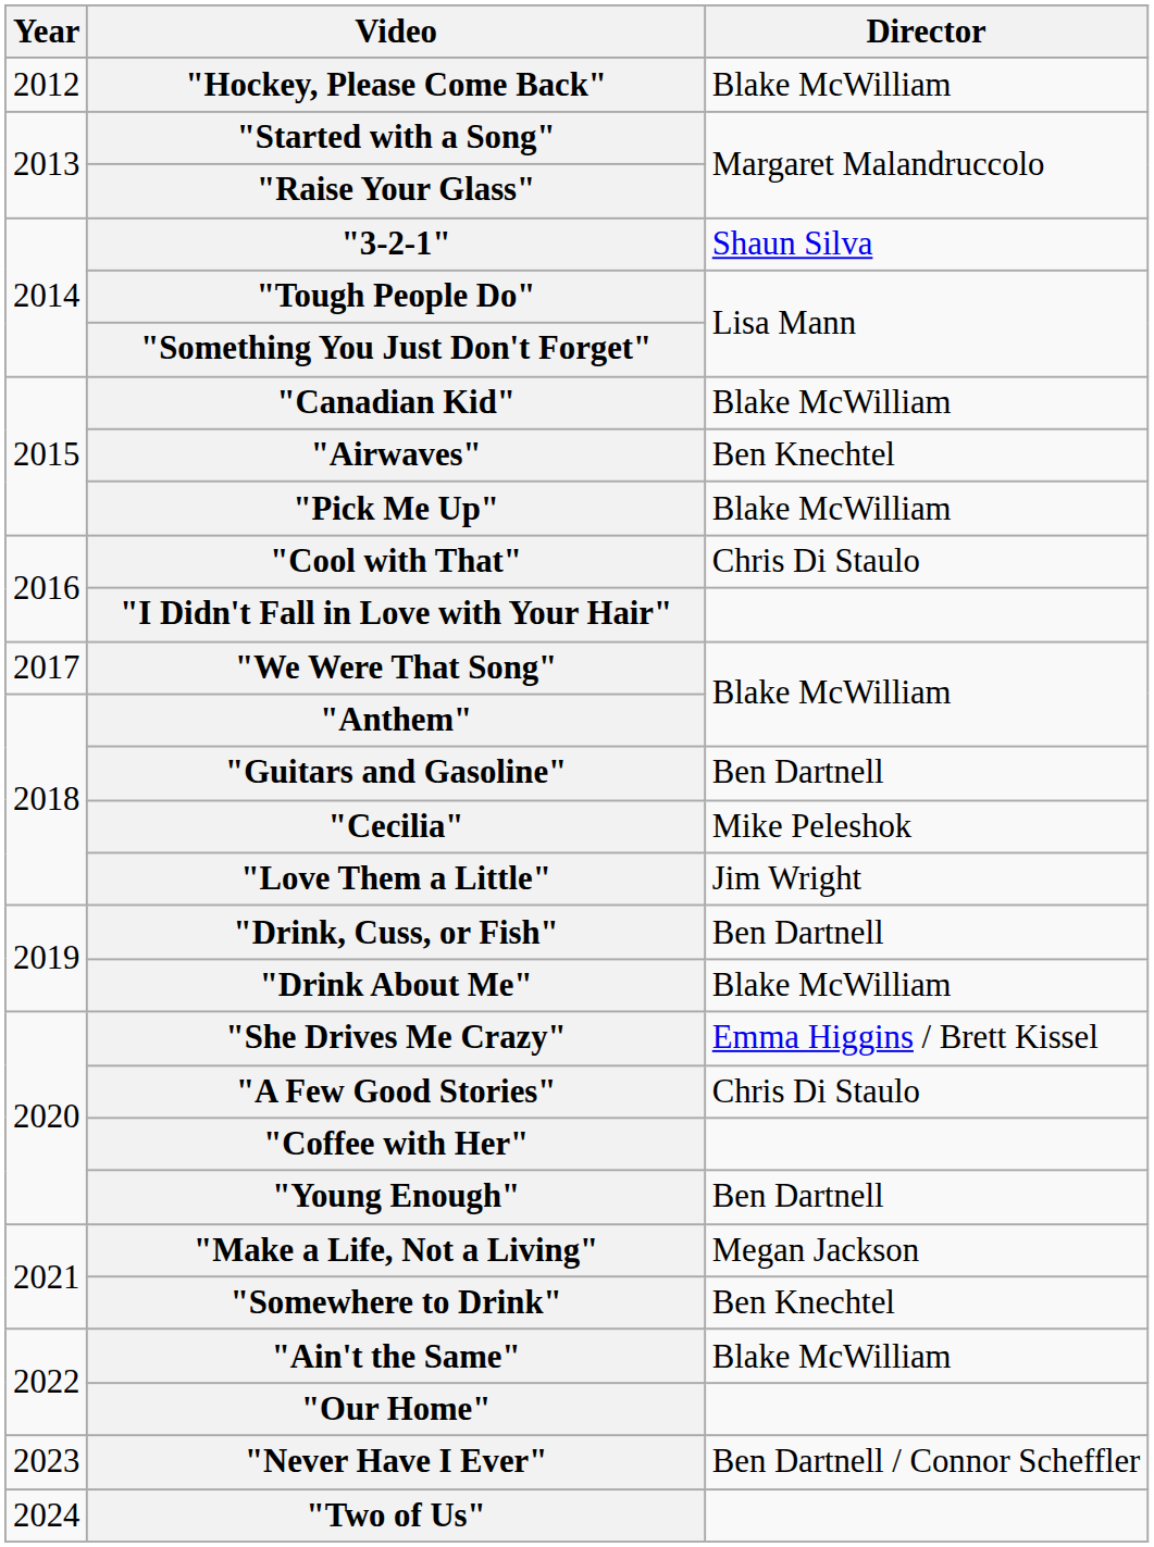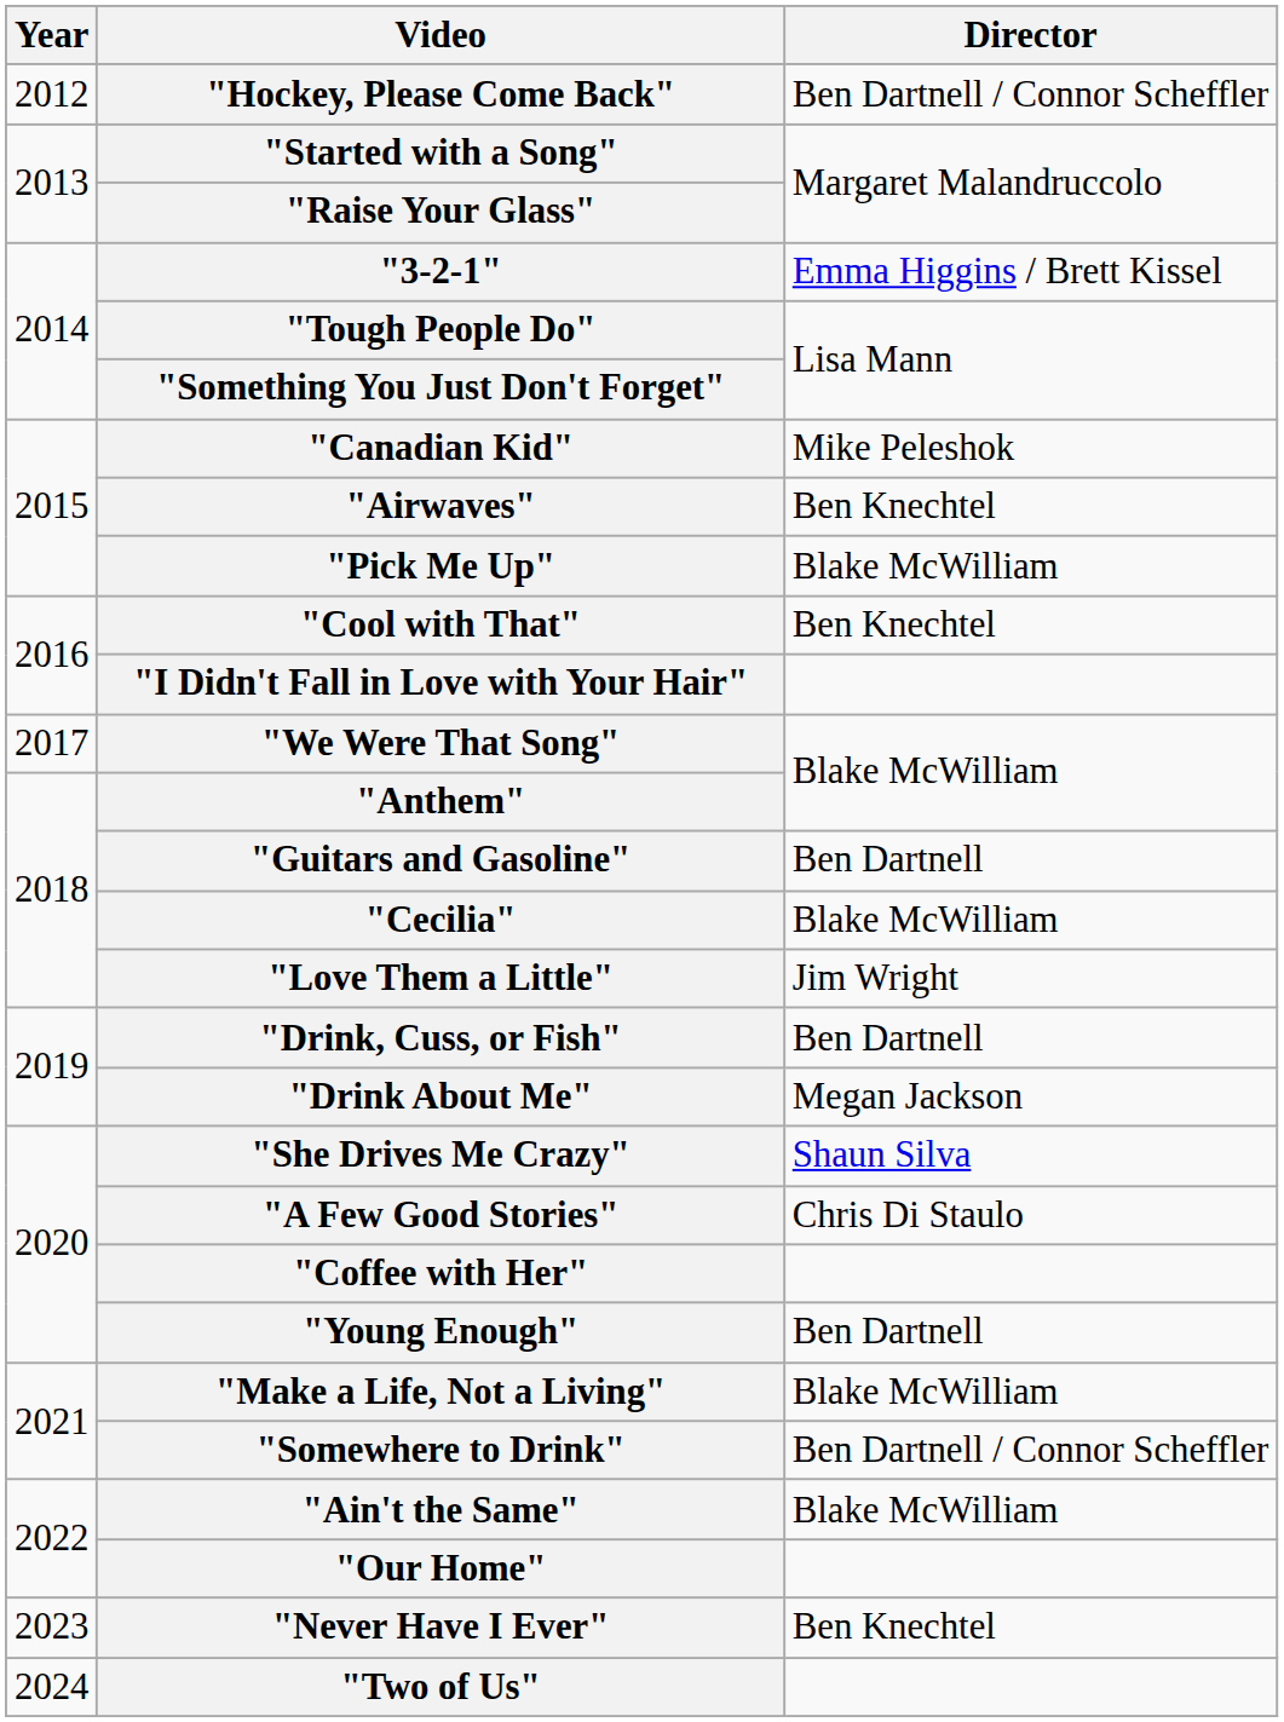"Hockey, Please Come Back" | Director: Blake McWilliam -> Ben Dartnell / Connor Scheffler
"3-2-1" | Director: Shaun Silva -> Emma Higgins / Brett Kissel
"Canadian Kid" | Director: Blake McWilliam -> Mike Peleshok
"Cool with That" | Director: Chris Di Staulo -> Ben Knechtel
"Cecilia" | Director: Mike Peleshok -> Blake McWilliam
"Drink About Me" | Director: Blake McWilliam -> Megan Jackson
"She Drives Me Crazy" | Director: Emma Higgins / Brett Kissel -> Shaun Silva
"Make a Life, Not a Living" | Director: Megan Jackson -> Blake McWilliam
"Somewhere to Drink" | Director: Ben Knechtel -> Ben Dartnell / Connor Scheffler
"Never Have I Ever" | Director: Ben Dartnell / Connor Scheffler -> Ben Knechtel
